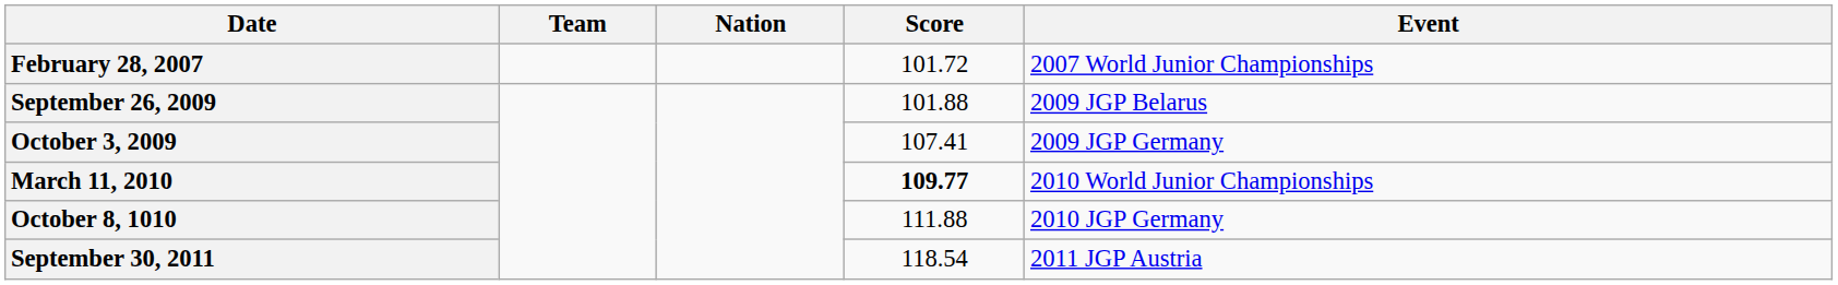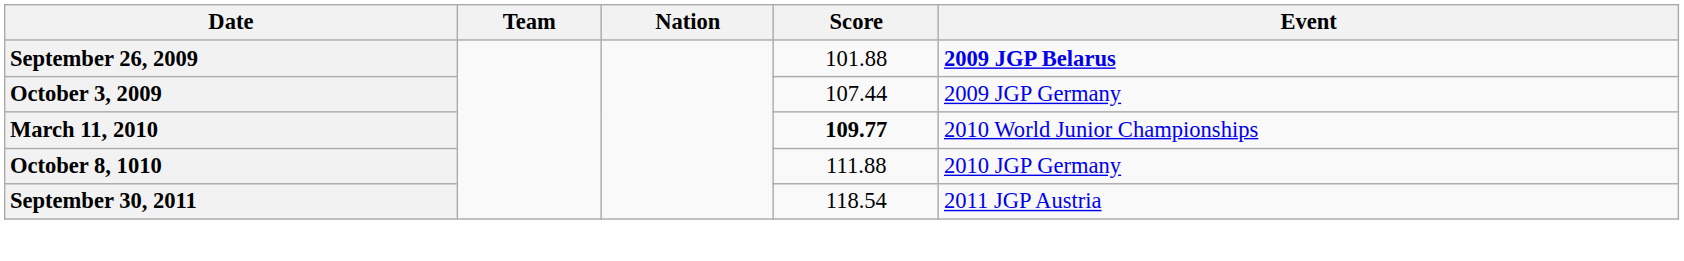- row: February 28, 2007 | 101.72 | 2007 World Junior Championships
September 26, 2009 | Event: normal -> bold
October 3, 2009 | Score: 107.41 -> 107.44
